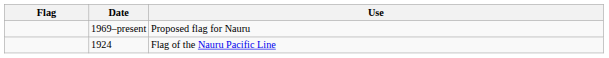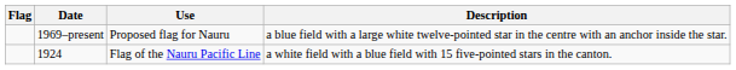+ column: Description | a blue field with a large white twelve-pointed star in the centre with an anchor inside the star. | a white field with a blue field with 15 five-pointed stars in the canton.
